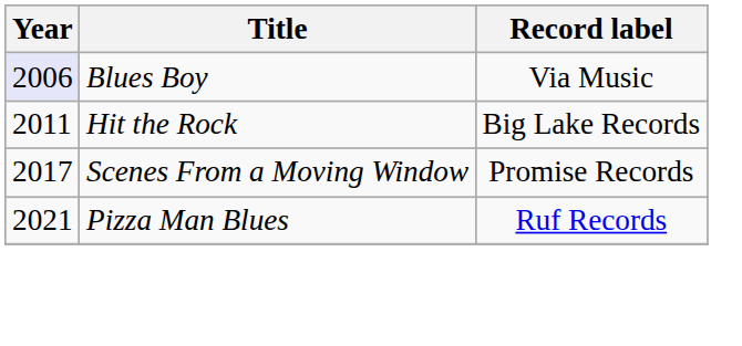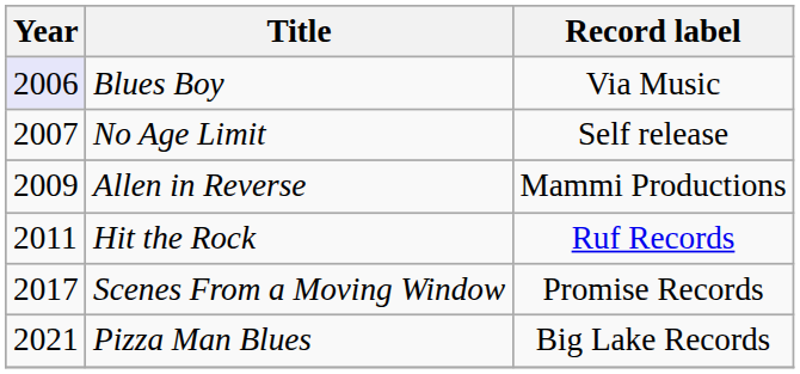+ row: 2007 | No Age Limit | Self release
+ row: 2009 | Allen in Reverse | Mammi Productions
Hit the Rock | Record label: Big Lake Records -> Ruf Records
Pizza Man Blues | Record label: Ruf Records -> Big Lake Records
